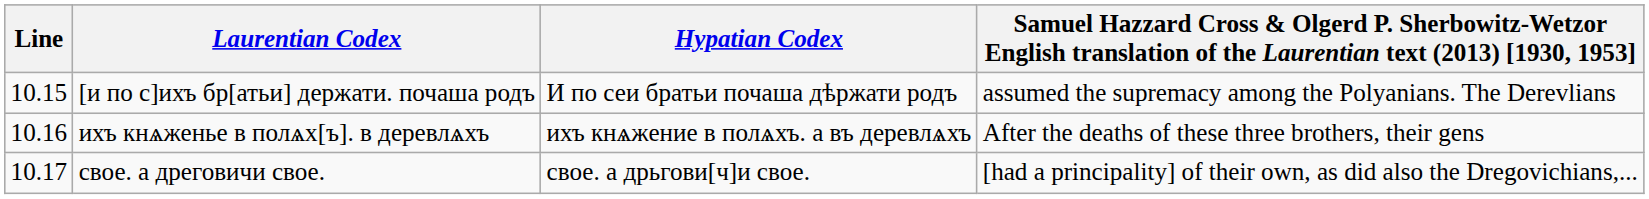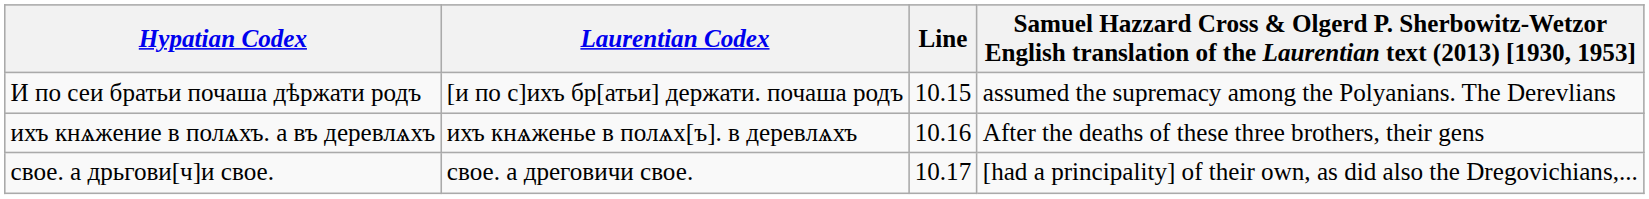columns swapped: Line <-> Hypatian Codex
